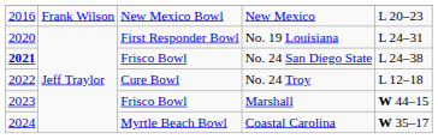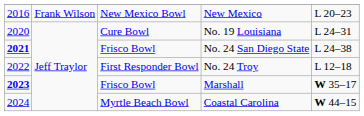No. 19 Louisiana | column 3: First Responder Bowl -> Cure Bowl
No. 24 Troy | column 3: Cure Bowl -> First Responder Bowl
Marshall | column 1: normal -> bold
Marshall | column 5: W 44–15 -> W 35–17
Coastal Carolina | column 5: W 35–17 -> W 44–15
